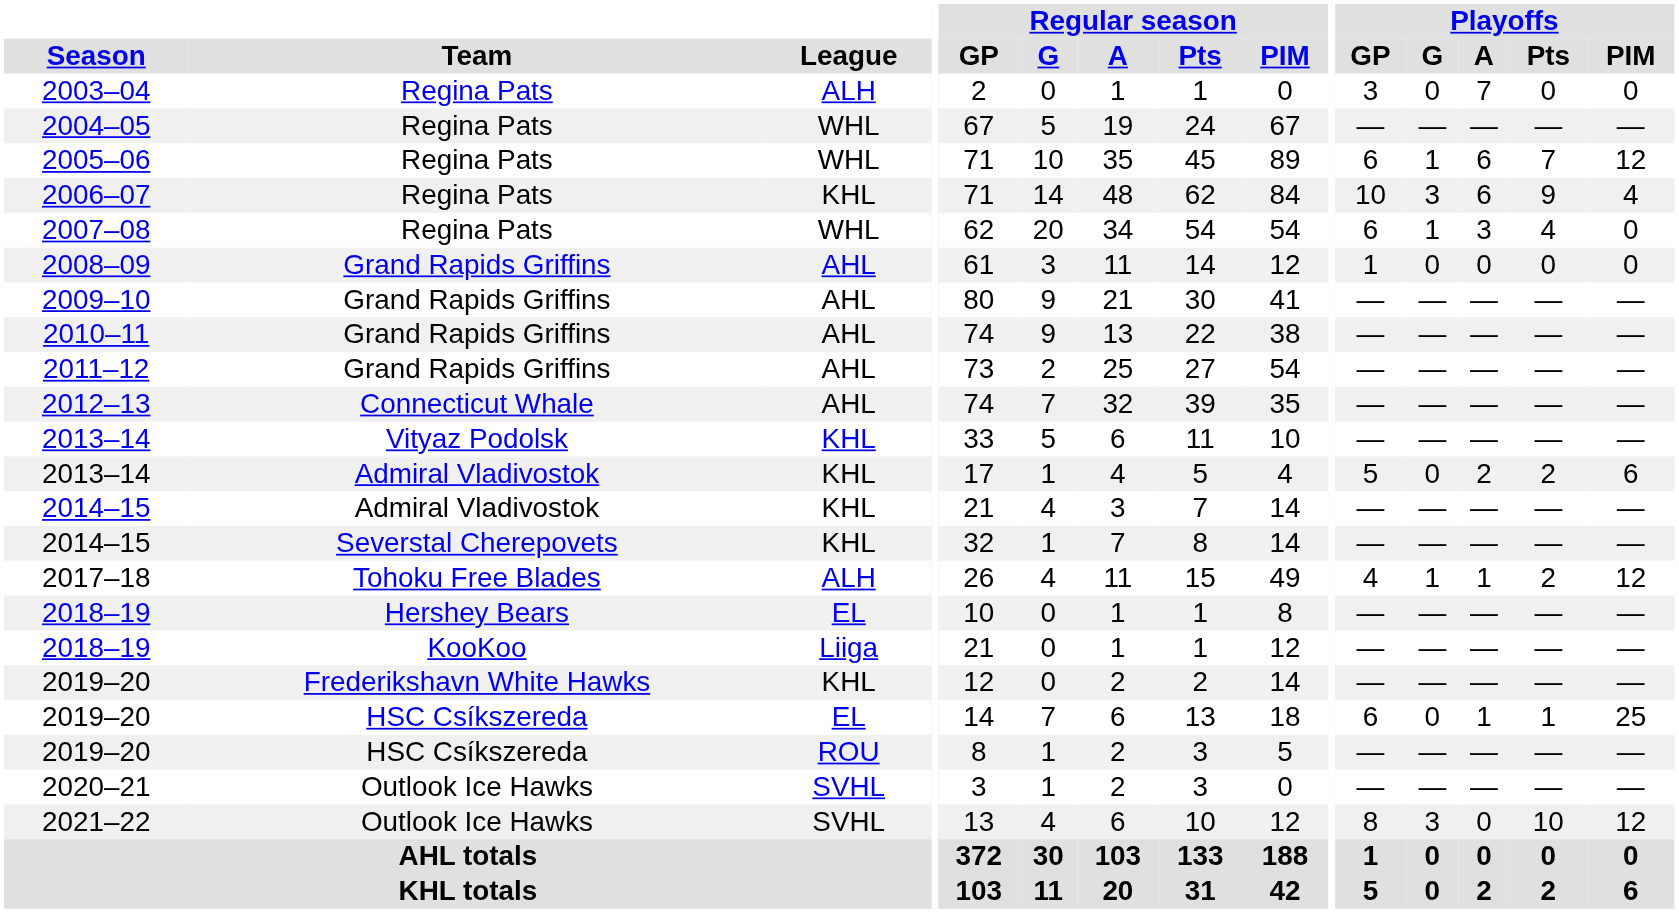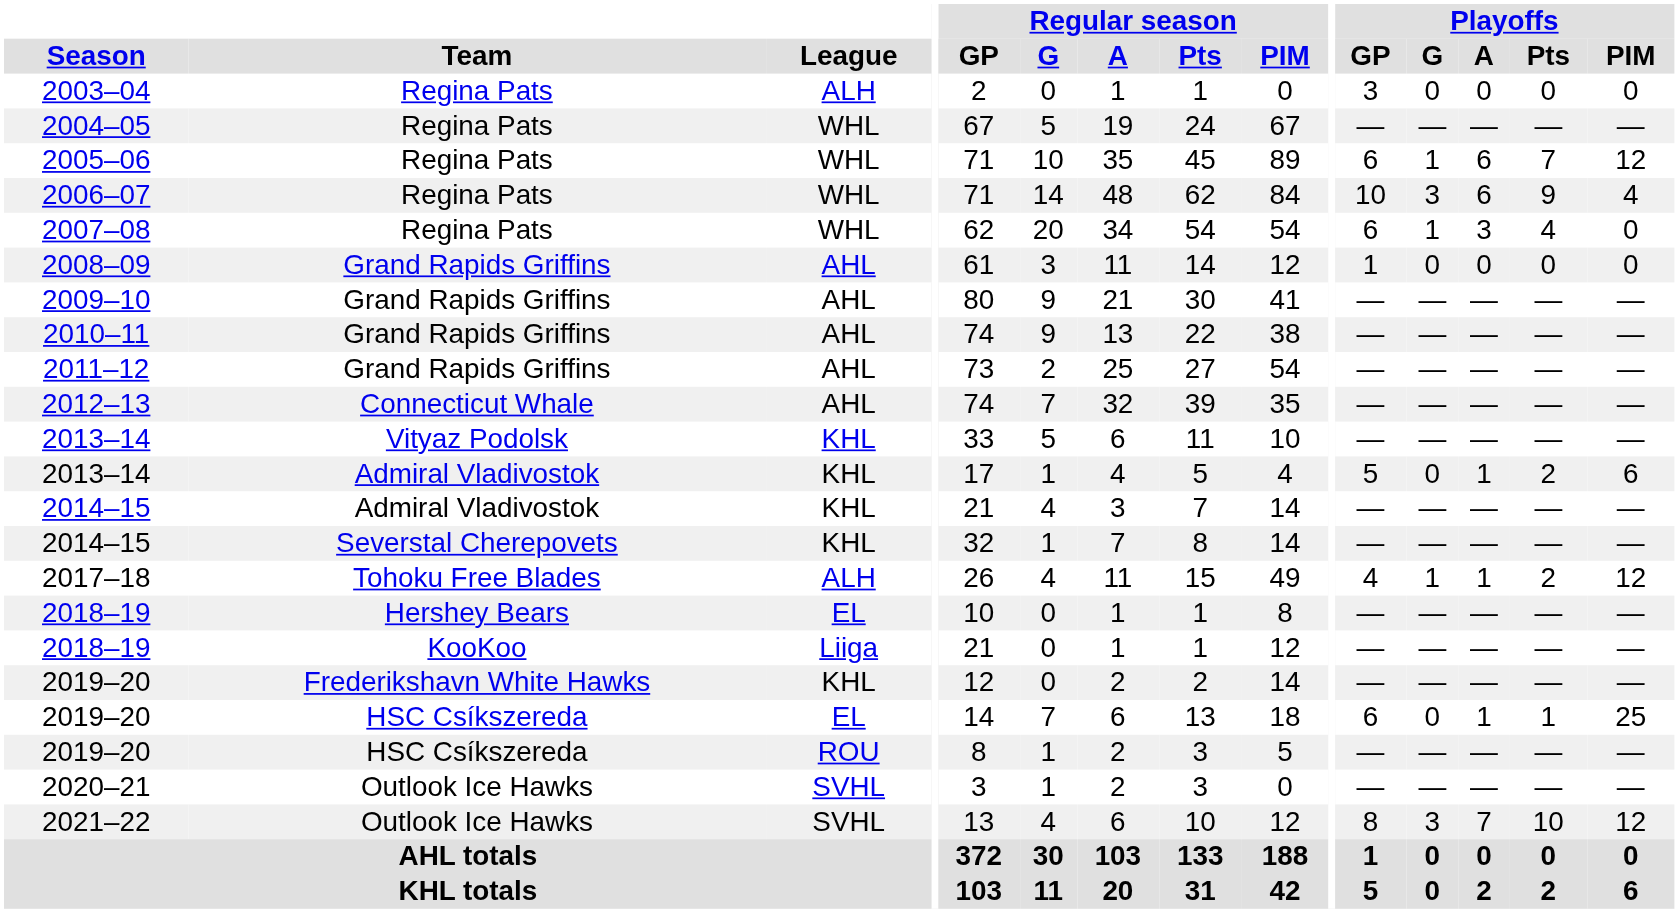2003–04 | Playoffs / A: 7 -> 0
2006–07 | League: KHL -> WHL
2013–14 / Admiral Vladivostok | Playoffs / A: 2 -> 1
2021–22 | Playoffs / A: 0 -> 7
